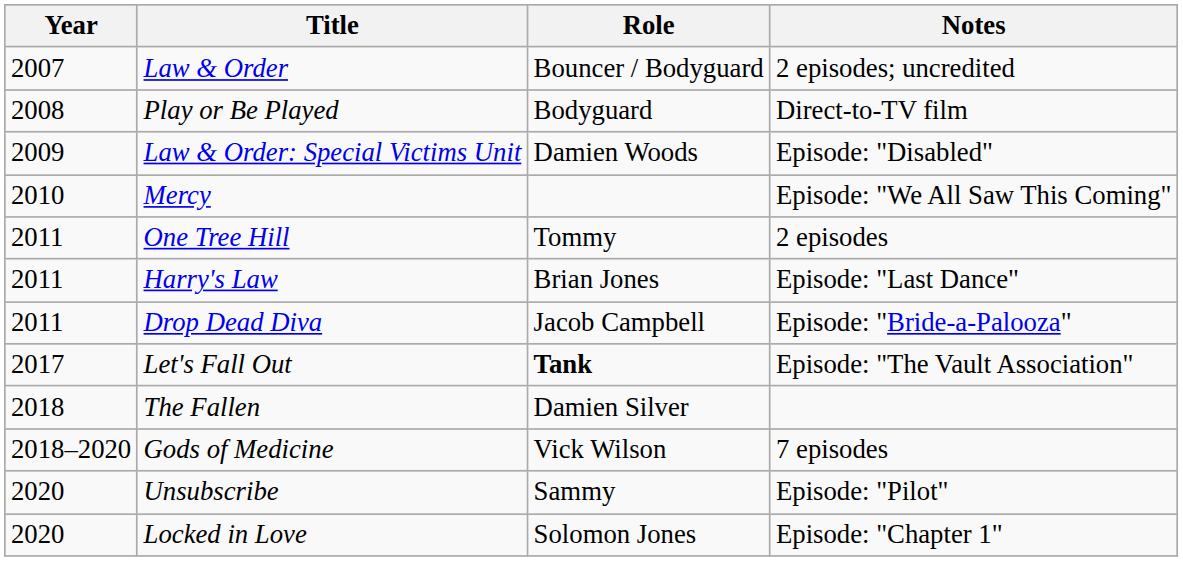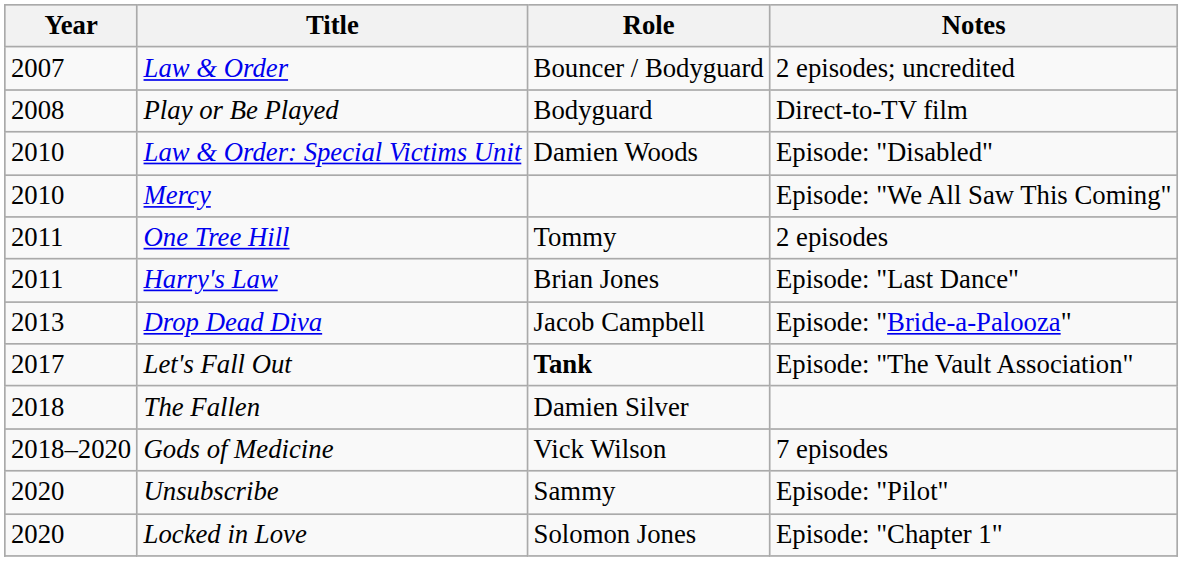Law & Order: Special Victims Unit | Year: 2009 -> 2010
Drop Dead Diva | Year: 2011 -> 2013
